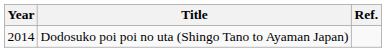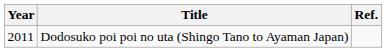Dodosuko poi poi no uta (Shingo Tano to Ayaman Japan) | Year: 2014 -> 2011
